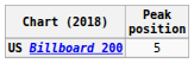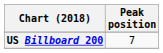US Billboard 200 | Peak position: 5 -> 7
